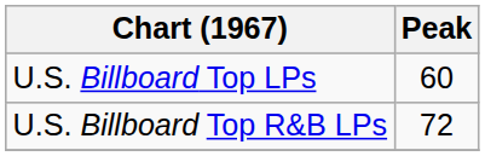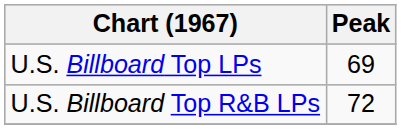U.S. Billboard Top LPs | Peak: 60 -> 69
